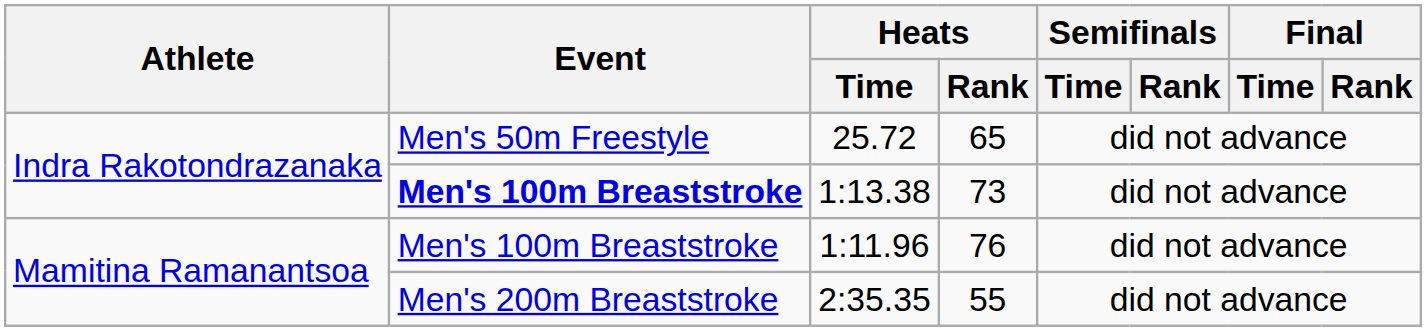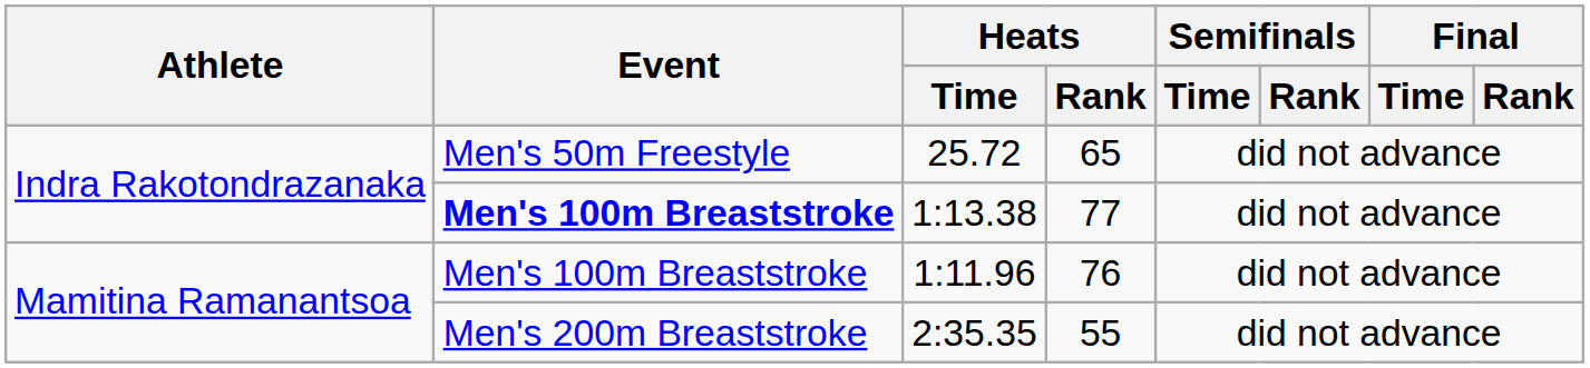1:13.38 | Heats / Rank: 73 -> 77
